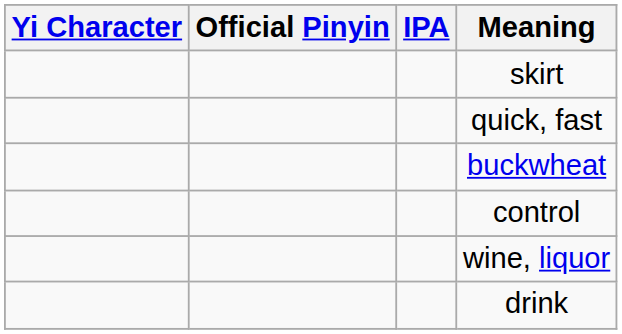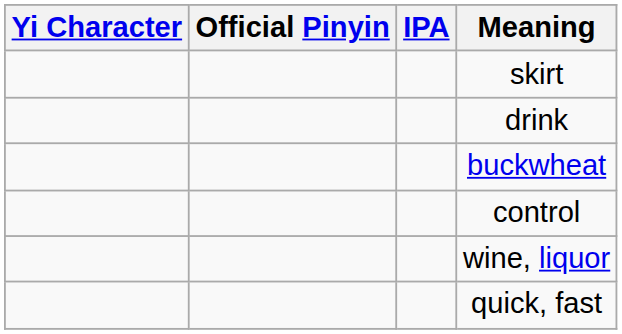rows swapped: drink <-> quick, fast
